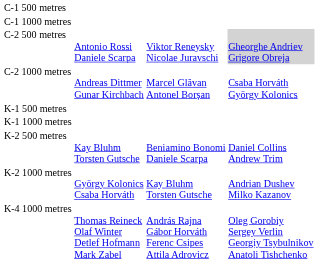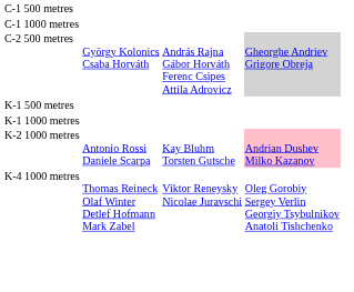C-2 500 metres | column 2: Antonio Rossi Daniele Scarpa -> György Kolonics Csaba Horváth
C-2 500 metres | column 3: Viktor Reneysky Nicolae Juravschi -> András Rajna Gábor Horváth Ferenc Csipes Attila Adrovicz
- row: C-2 1000 metres | Andreas Dittmer Gunar Kirchbach | Marcel Glăvan Antonel Borșan | Csaba Horváth György Kolonics
- row: K-2 500 metres | Kay Bluhm Torsten Gutsche | Beniamino Bonomi Daniele Scarpa | Daniel Collins Andrew Trim
K-2 1000 metres | column 2: György Kolonics Csaba Horváth -> Antonio Rossi Daniele Scarpa
K-2 1000 metres | column 4: no background -> pink background
K-4 1000 metres | column 3: András Rajna Gábor Horváth Ferenc Csipes Attila Adrovicz -> Viktor Reneysky Nicolae Juravschi
